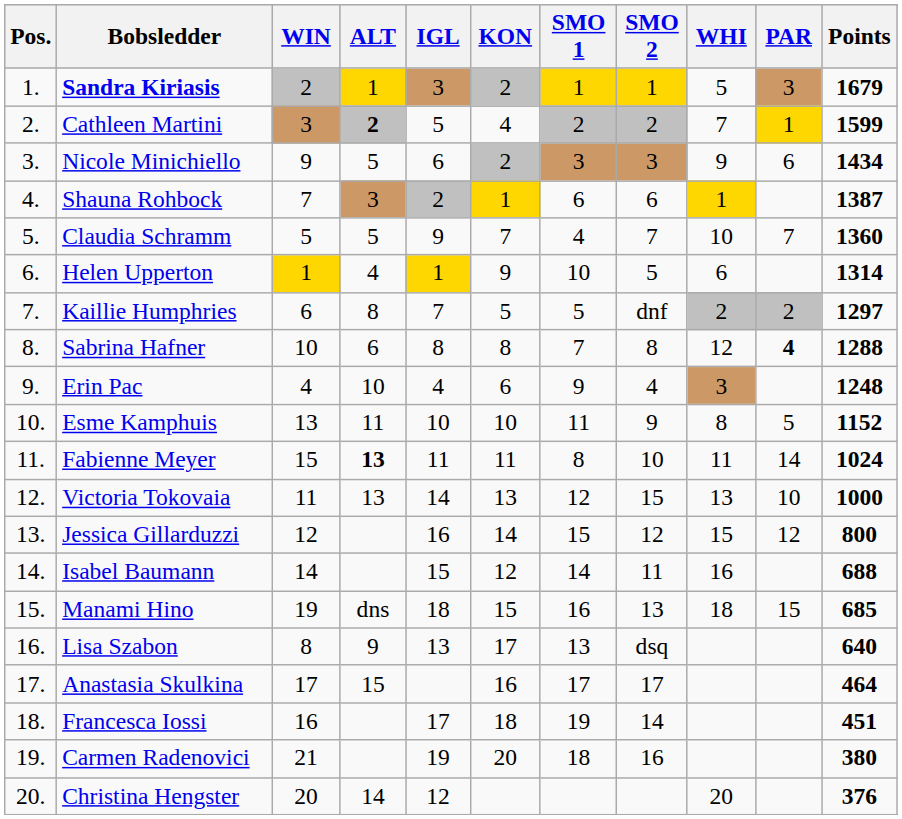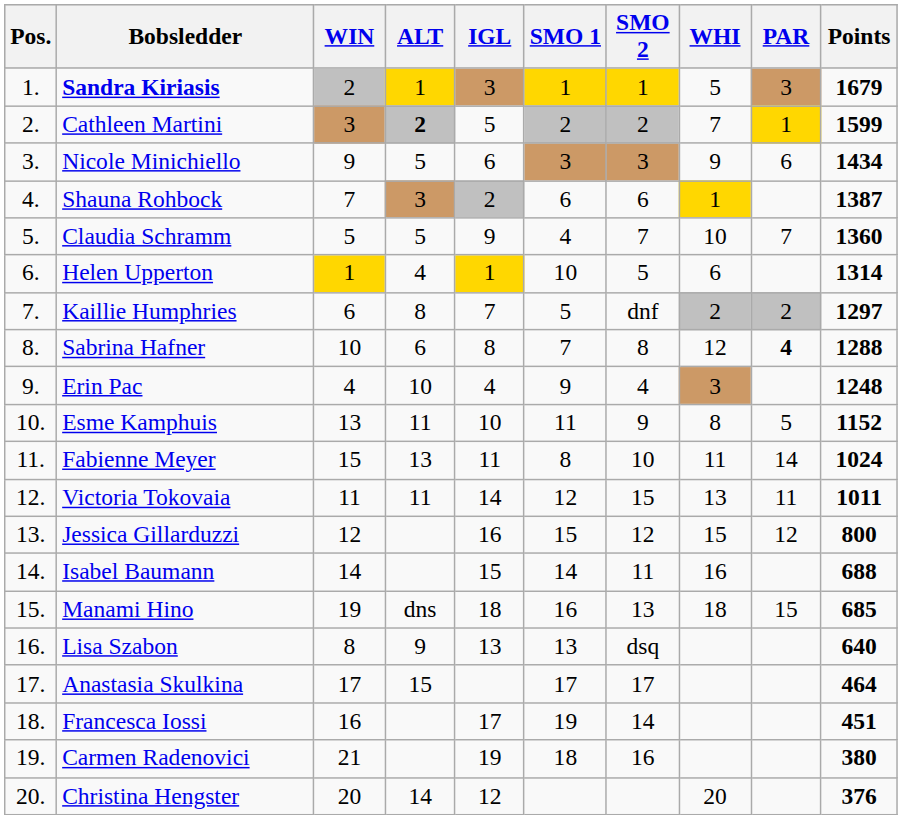- column: KON | 2 | 4 | 2 | 1 | 7 | 9 | 5 | 8 | 6 | 10 | 11 | 13 | 14 | 12 | 15 | 17 | 16 | 18 | 20
Fabienne Meyer | ALT: bold -> normal
Victoria Tokovaia | ALT: 13 -> 11
Victoria Tokovaia | PAR: 10 -> 11
Victoria Tokovaia | Points: 1000 -> 1011
